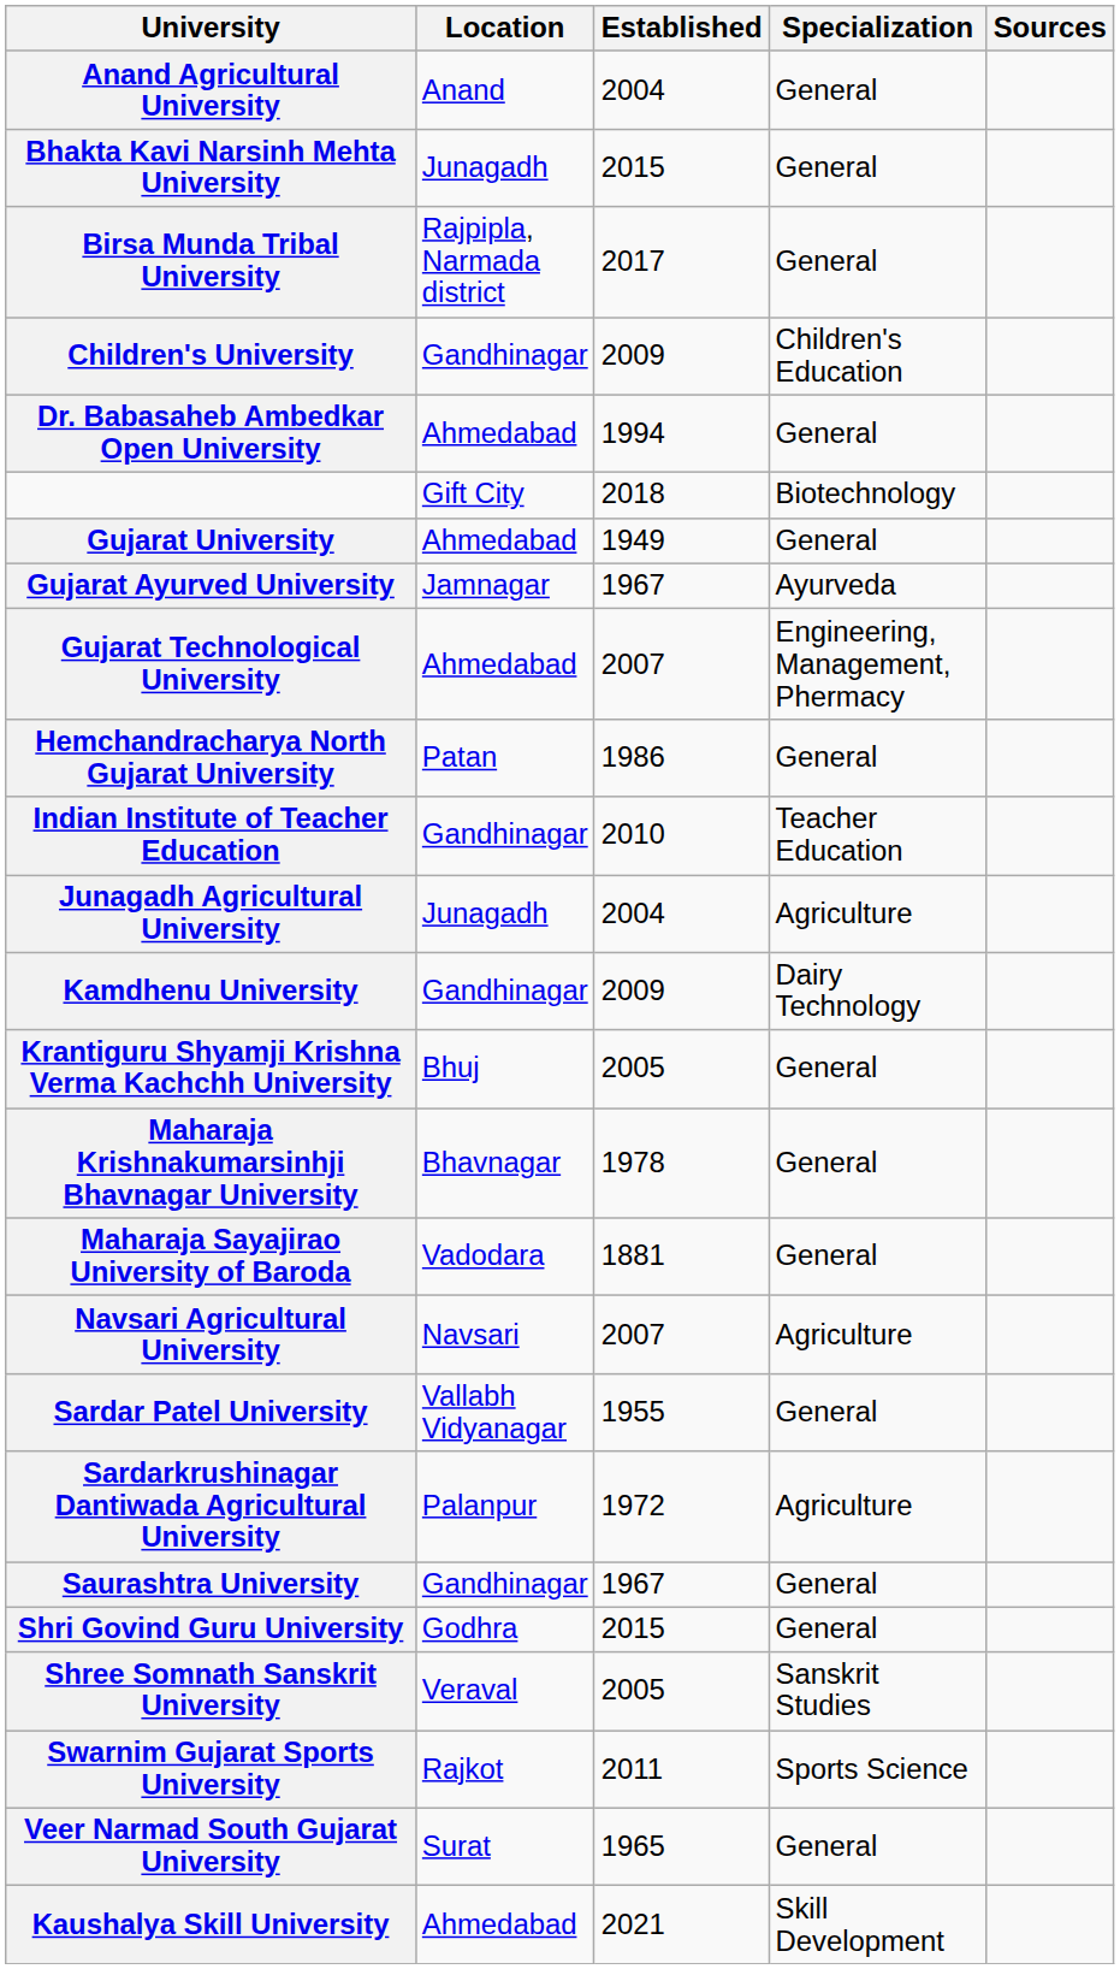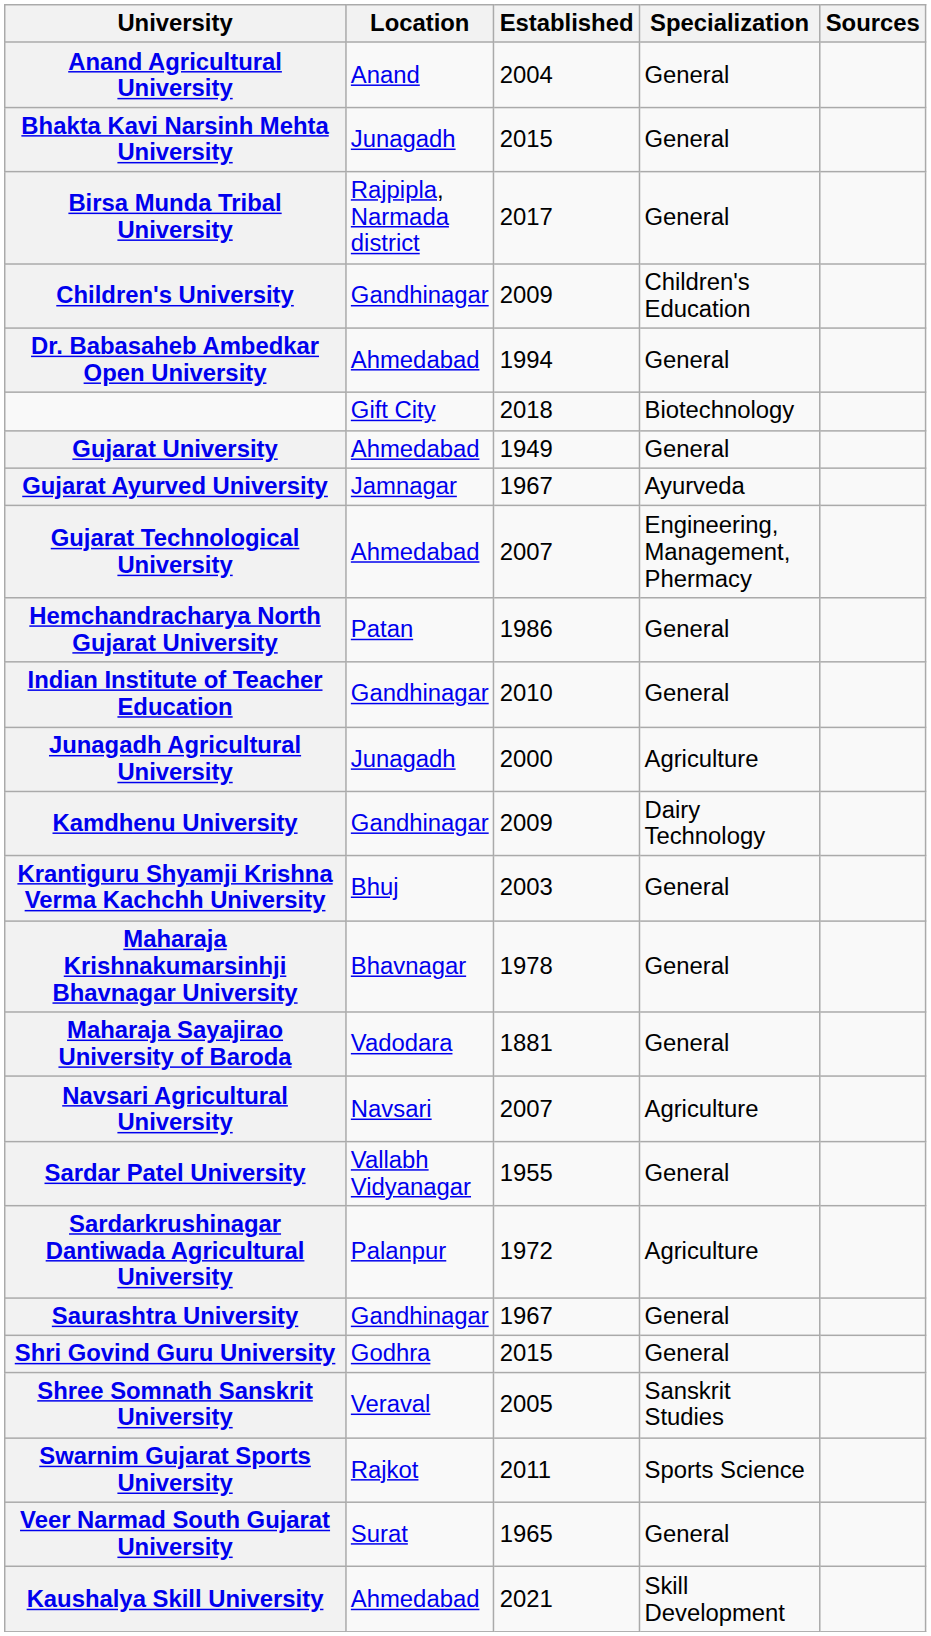Indian Institute of Teacher Education | Specialization: Teacher Education -> General
Junagadh Agricultural University | Established: 2004 -> 2000
Krantiguru Shyamji Krishna Verma Kachchh University | Established: 2005 -> 2003
